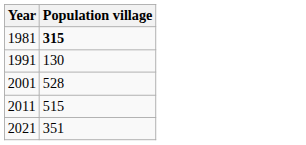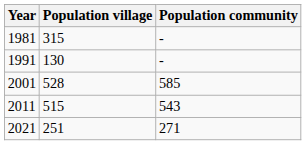+ column: Population community | - | - | 585 | 543 | 271
1981 | Population village: bold -> normal
2021 | Population village: 351 -> 251
